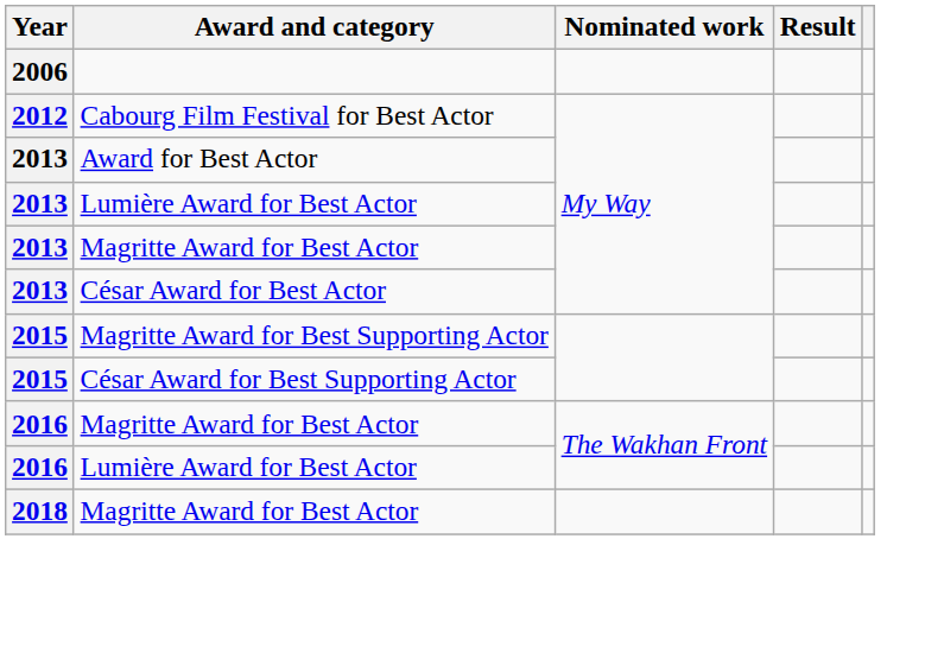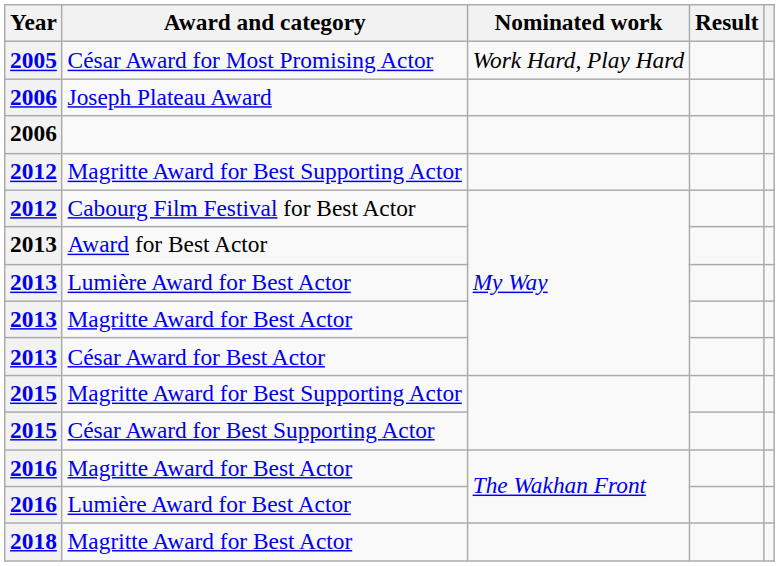+ row: 2005 | César Award for Most Promising Actor | Work Hard, Play Hard
+ row: 2006 | Joseph Plateau Award
+ row: 2012 | Magritte Award for Best Supporting Actor
